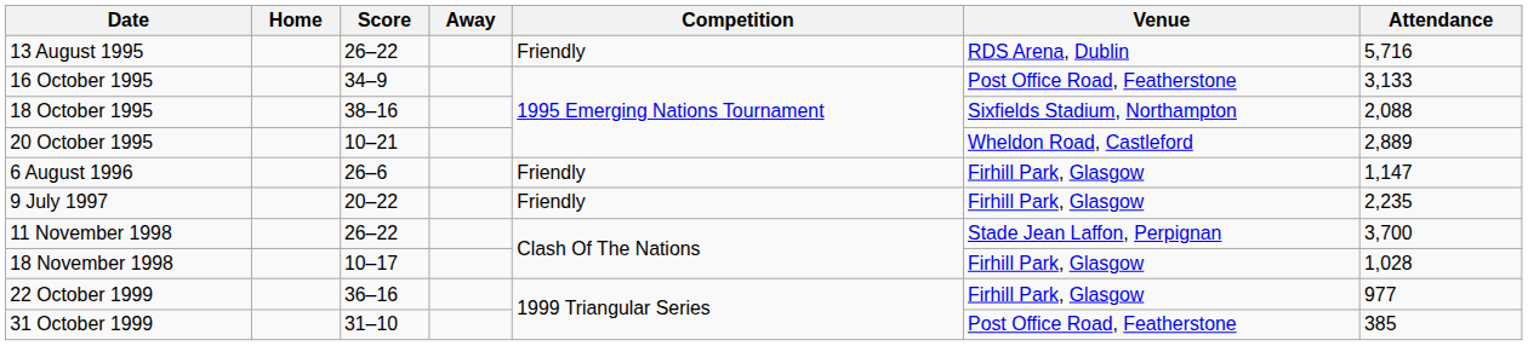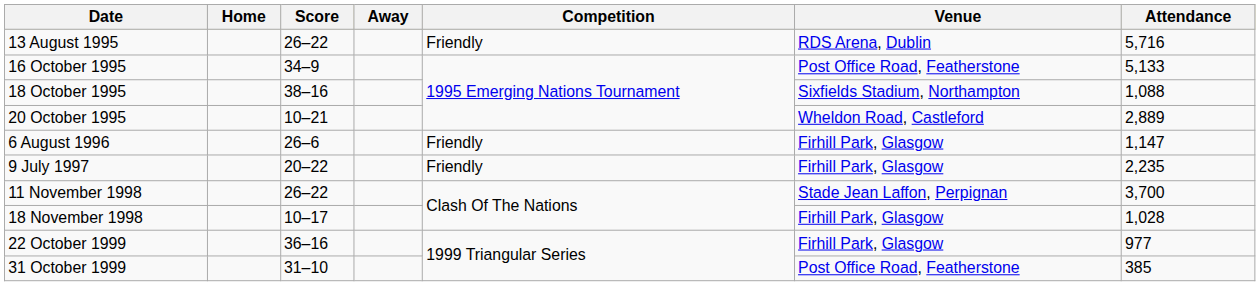16 October 1995 | Attendance: 3,133 -> 5,133
18 October 1995 | Attendance: 2,088 -> 1,088
